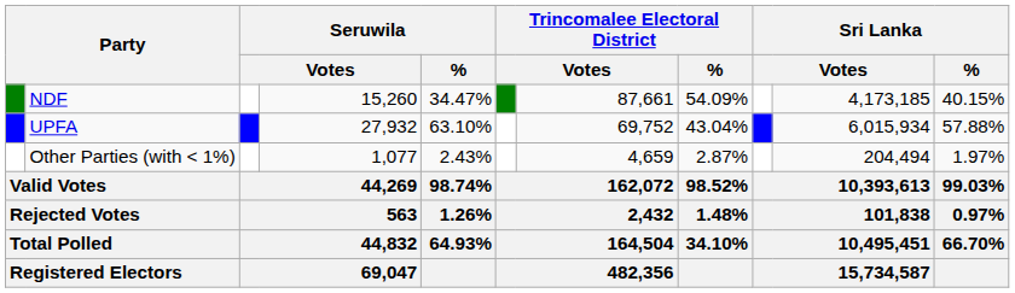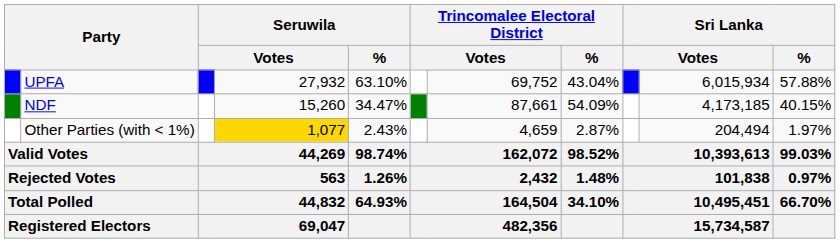rows swapped: UPFA <-> NDF
Other Parties (with < 1%) | column 4: no background -> gold background
